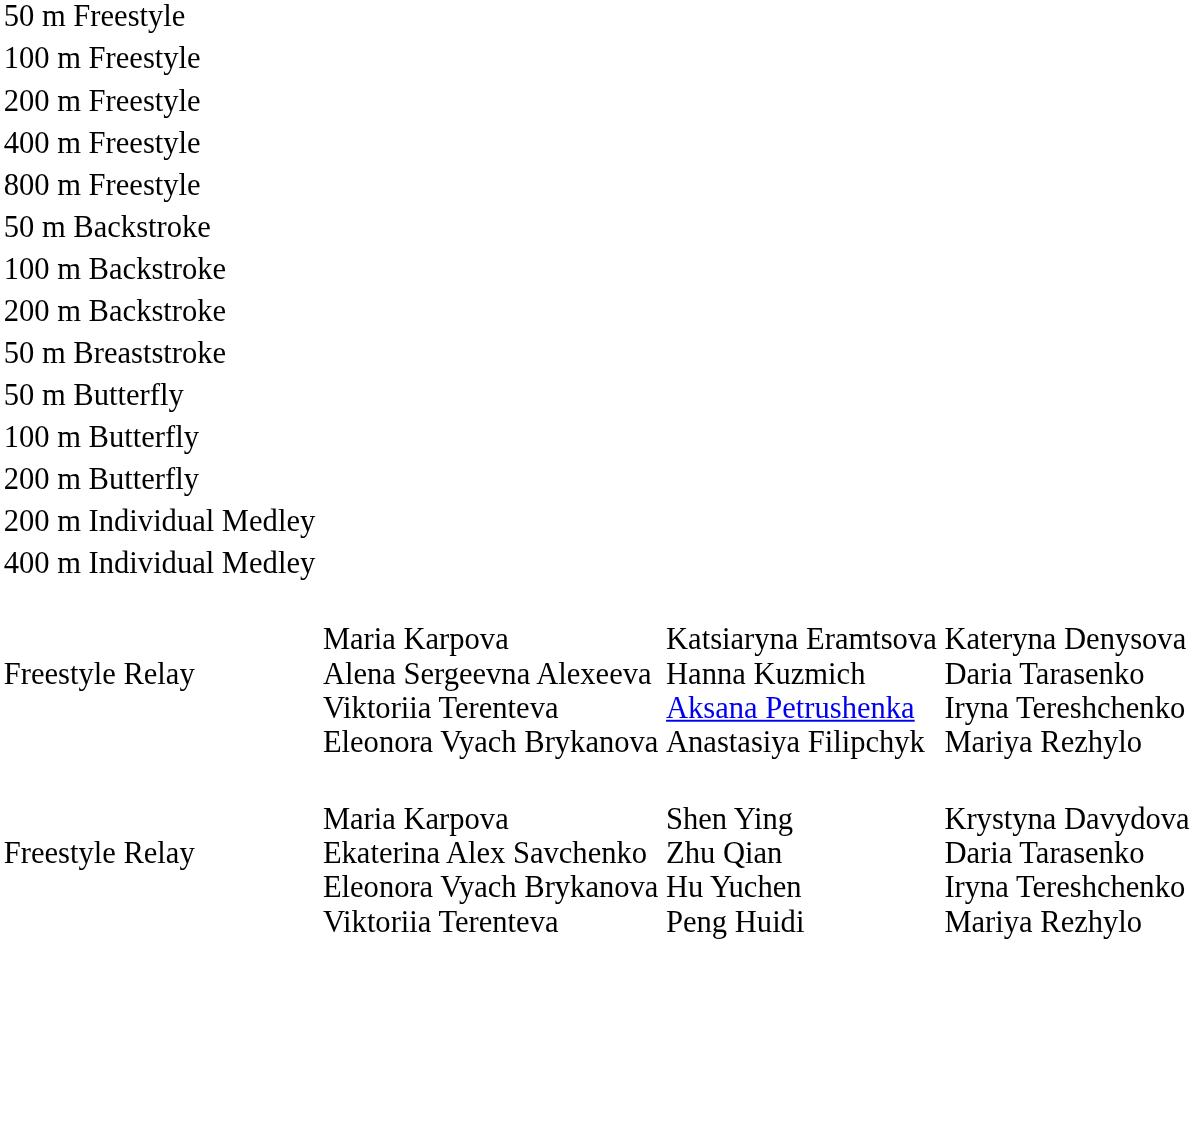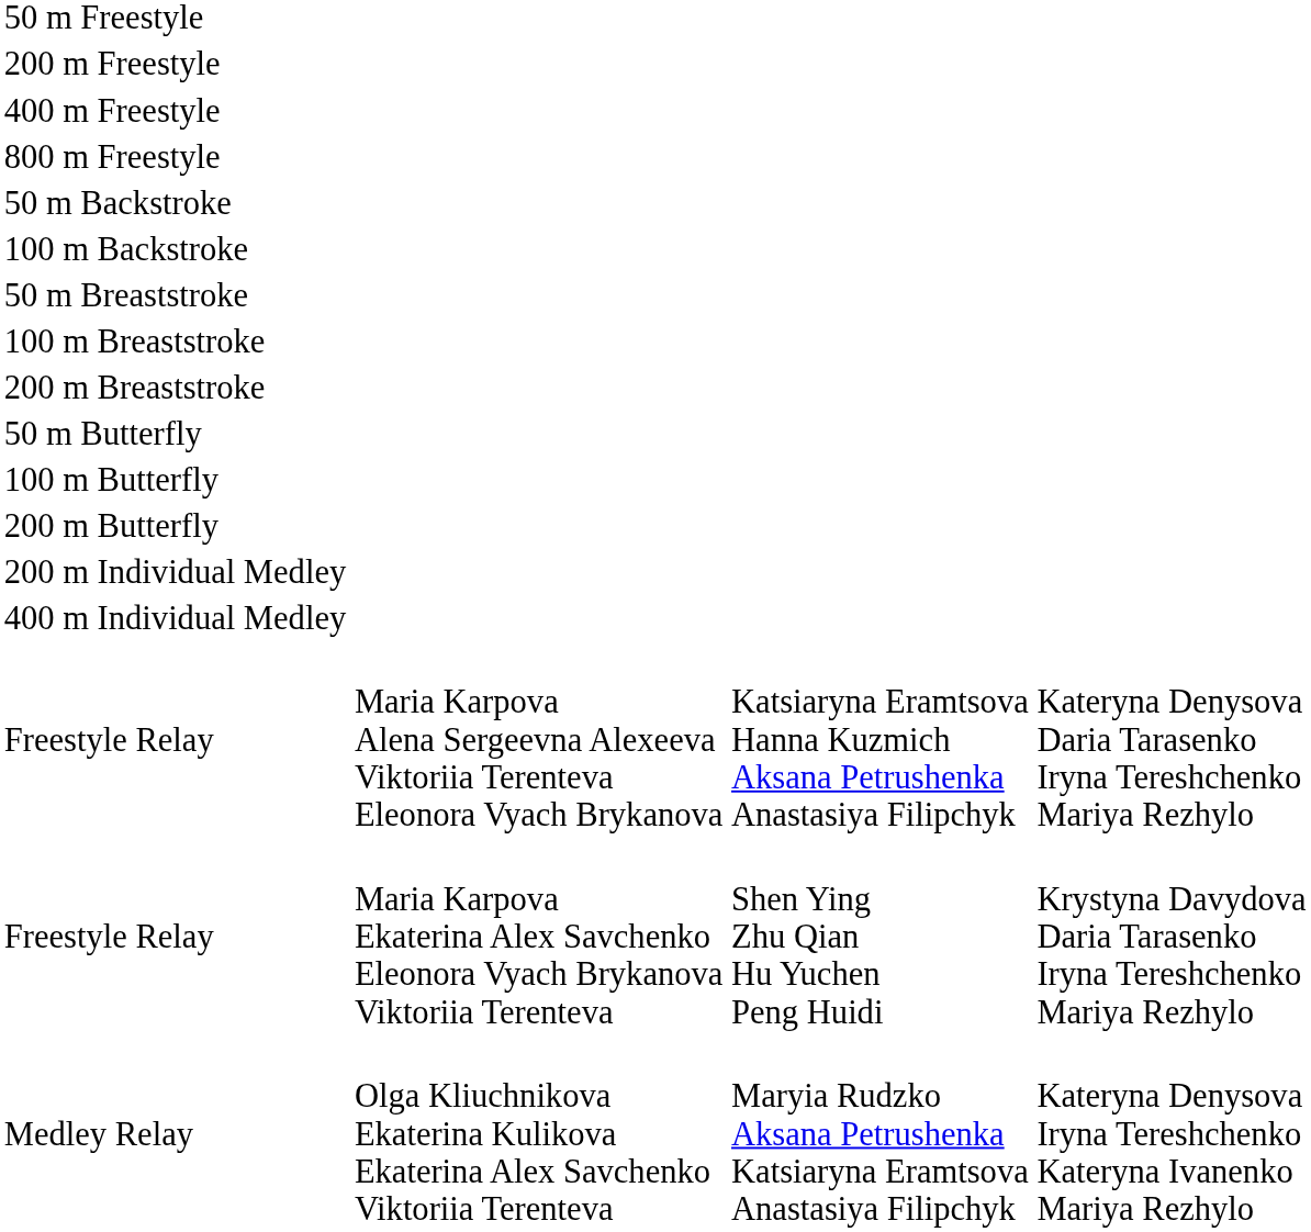- row: 100 m Freestyle
- row: 200 m Backstroke
+ row: 100 m Breaststroke
+ row: 200 m Breaststroke
+ row: Medley Relay | Olga Kliuchnikova Ekaterina Kulikova Ekaterina Alex Savchenko Viktoriia Terenteva | Maryia Rudzko Aksana Petrushenka Katsiaryna Eramtsova Anastasiya Filipchyk | Kateryna Denysova Iryna Tereshchenko Kateryna Ivanenko Mariya Rezhylo
